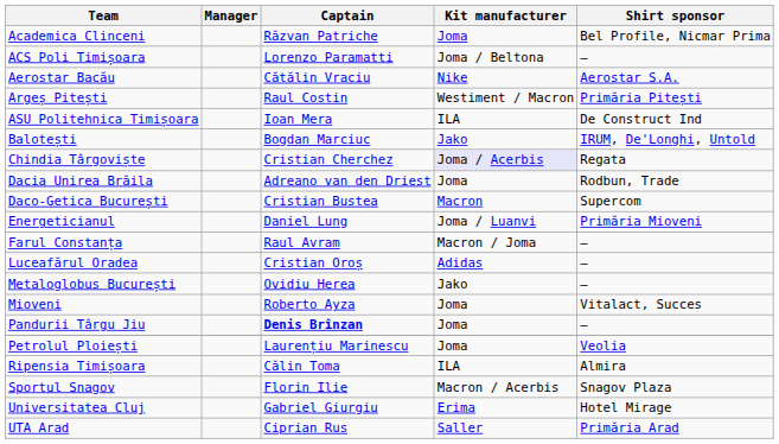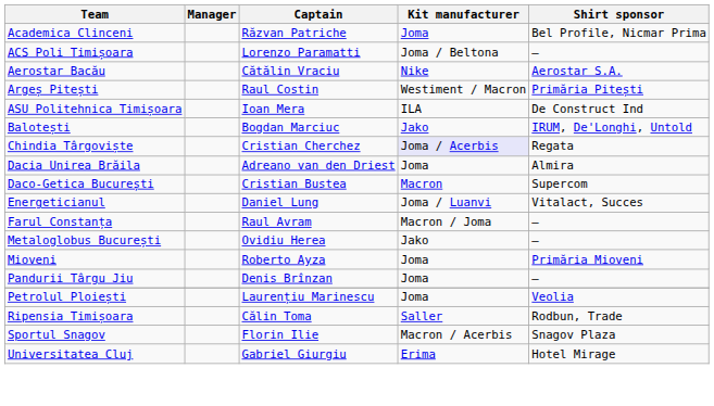Dacia Unirea Brăila | Shirt sponsor: Rodbun, Trade -> Almira
Energeticianul | Shirt sponsor: Primăria Mioveni -> Vitalact, Succes
- row: Luceafărul Oradea | Cristian Oroș | Adidas | —
Mioveni | Shirt sponsor: Vitalact, Succes -> Primăria Mioveni
Pandurii Târgu Jiu | Captain: bold -> normal
Ripensia Timișoara | Kit manufacturer: ILA -> Saller
Ripensia Timișoara | Shirt sponsor: Almira -> Rodbun, Trade
- row: UTA Arad | Ciprian Rus | Saller | Primăria Arad
